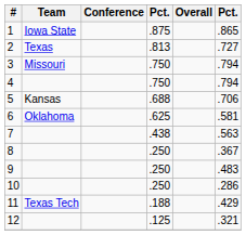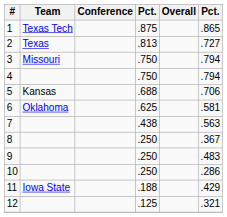1 | Team: Iowa State -> Texas Tech
11 | Team: Texas Tech -> Iowa State
